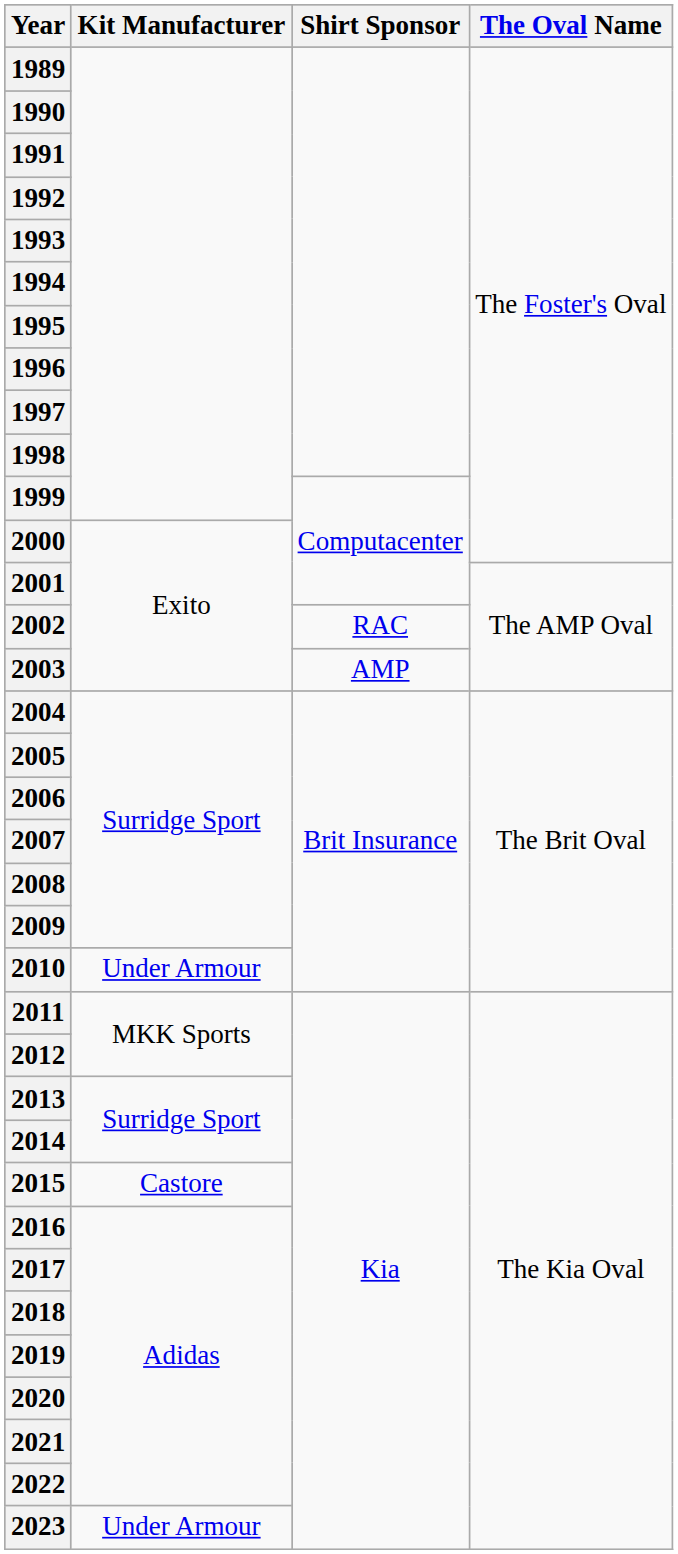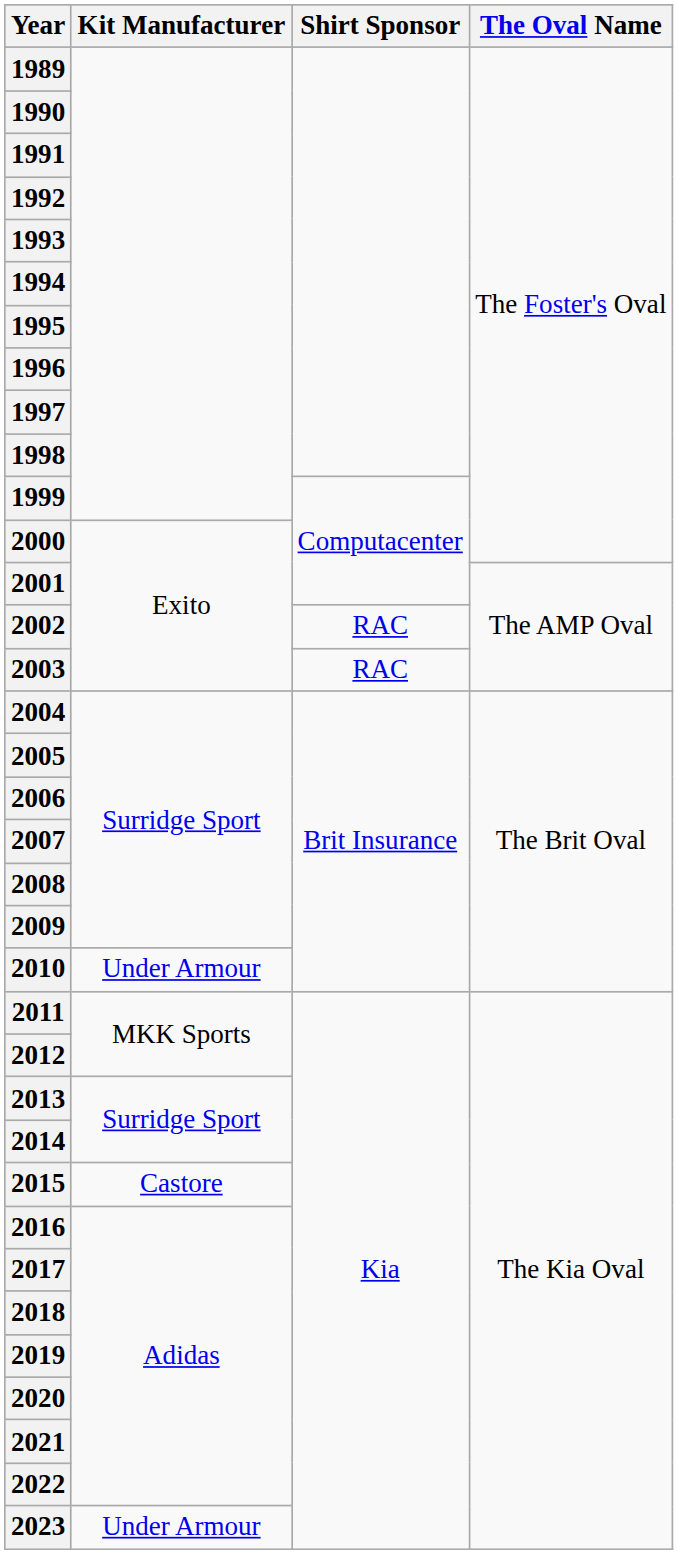2003 | Shirt Sponsor: AMP -> RAC
